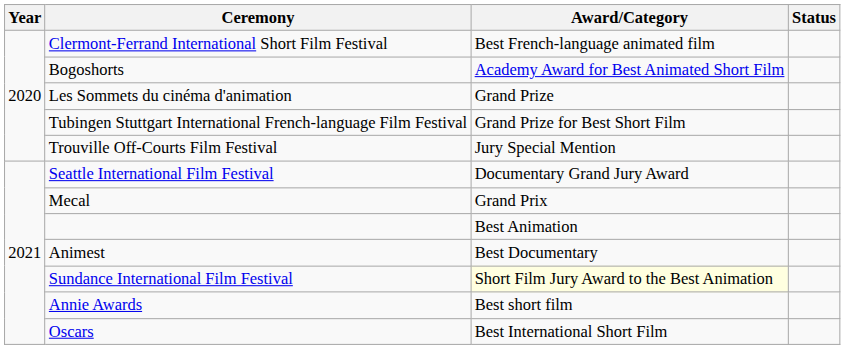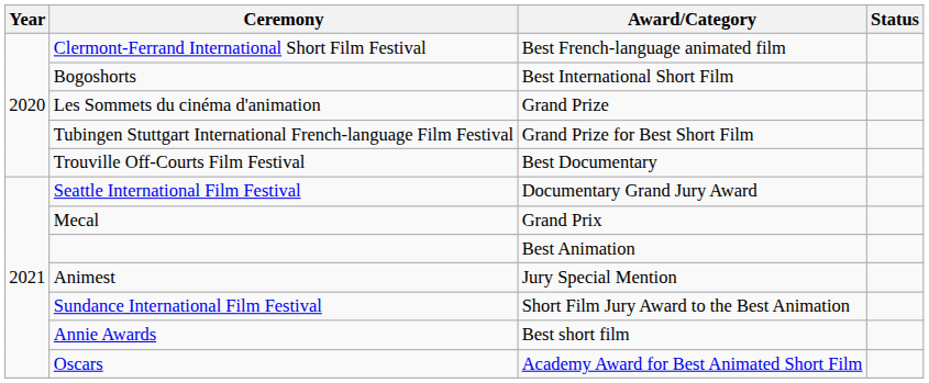Bogoshorts | Award/Category: Academy Award for Best Animated Short Film -> Best International Short Film
Trouville Off-Courts Film Festival | Award/Category: Jury Special Mention -> Best Documentary
Animest | Award/Category: Best Documentary -> Jury Special Mention
Sundance International Film Festival | Award/Category: lightyellow background -> no background
Oscars | Award/Category: Best International Short Film -> Academy Award for Best Animated Short Film
